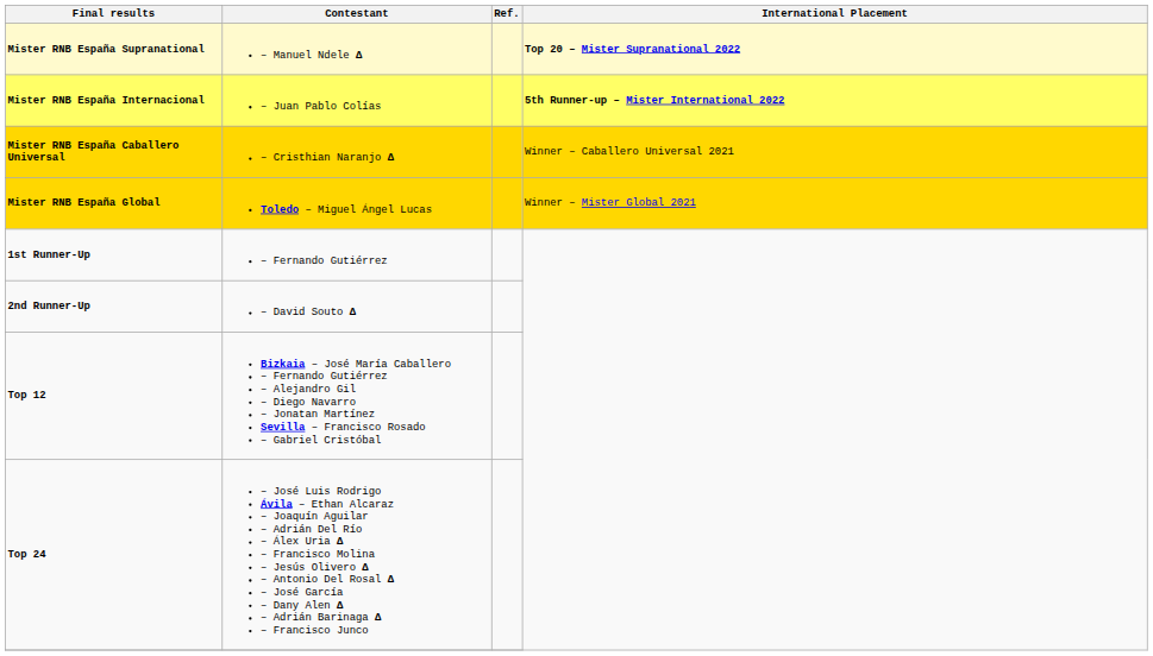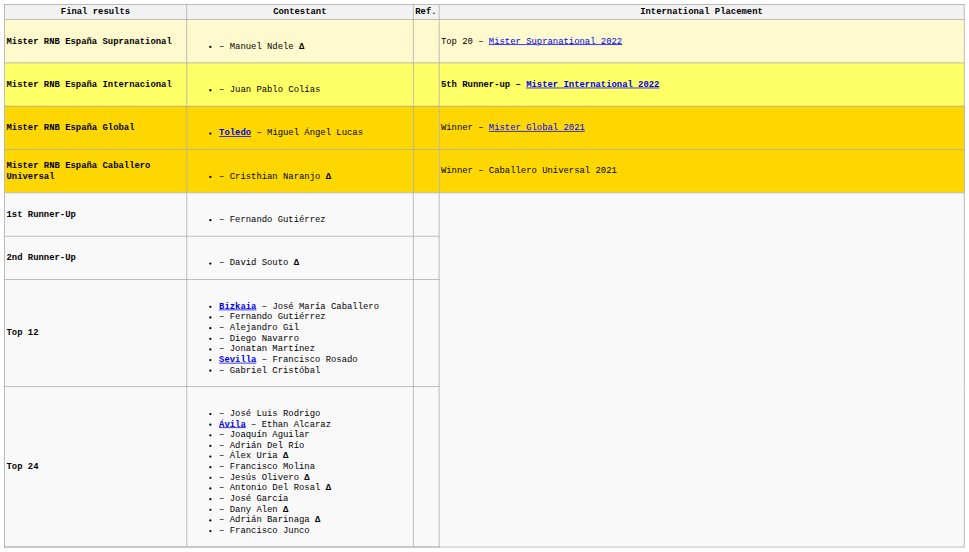Mister RNB España Supranational | International Placement: bold -> normal
rows swapped: Mister RNB España Global <-> Mister RNB España Caballero Universal
